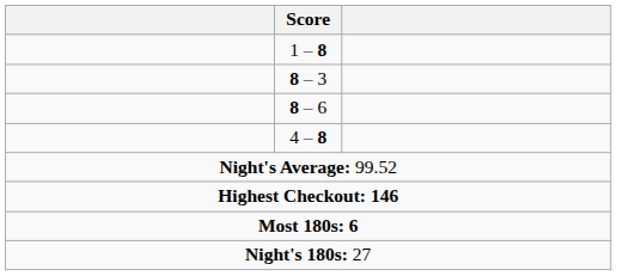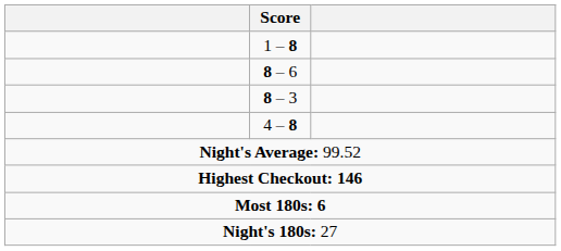rows swapped: 8 – 3 <-> 8 – 6
